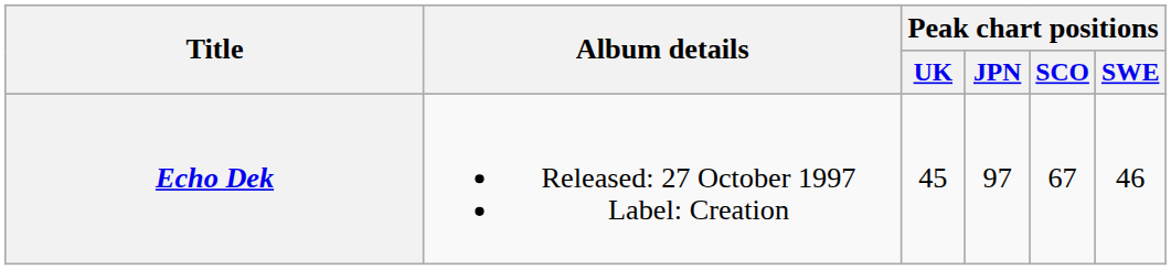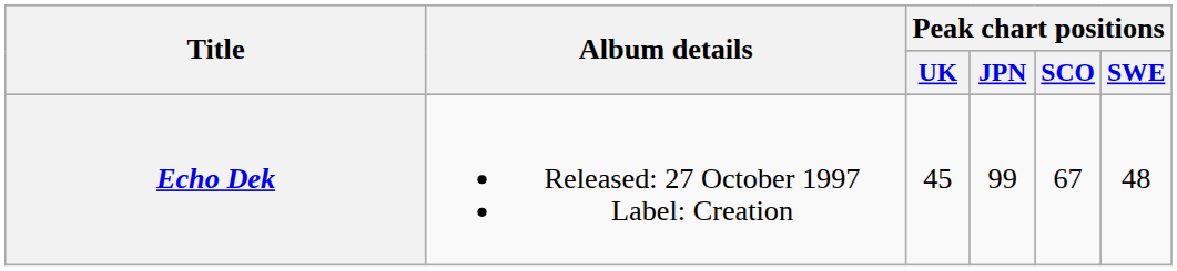Echo Dek | Peak chart positions / JPN: 97 -> 99
Echo Dek | Peak chart positions / SWE: 46 -> 48
